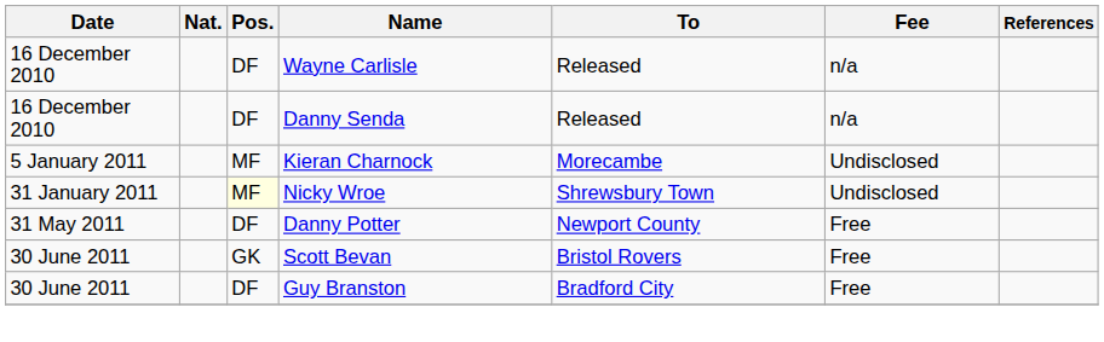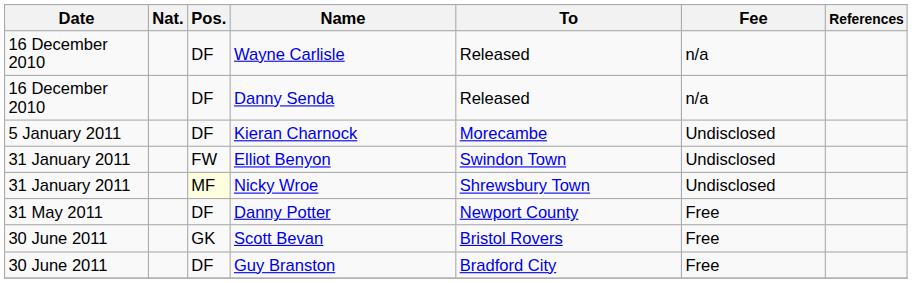Kieran Charnock | Pos.: MF -> DF
+ row: 31 January 2011 | FW | Elliot Benyon | Swindon Town | Undisclosed
